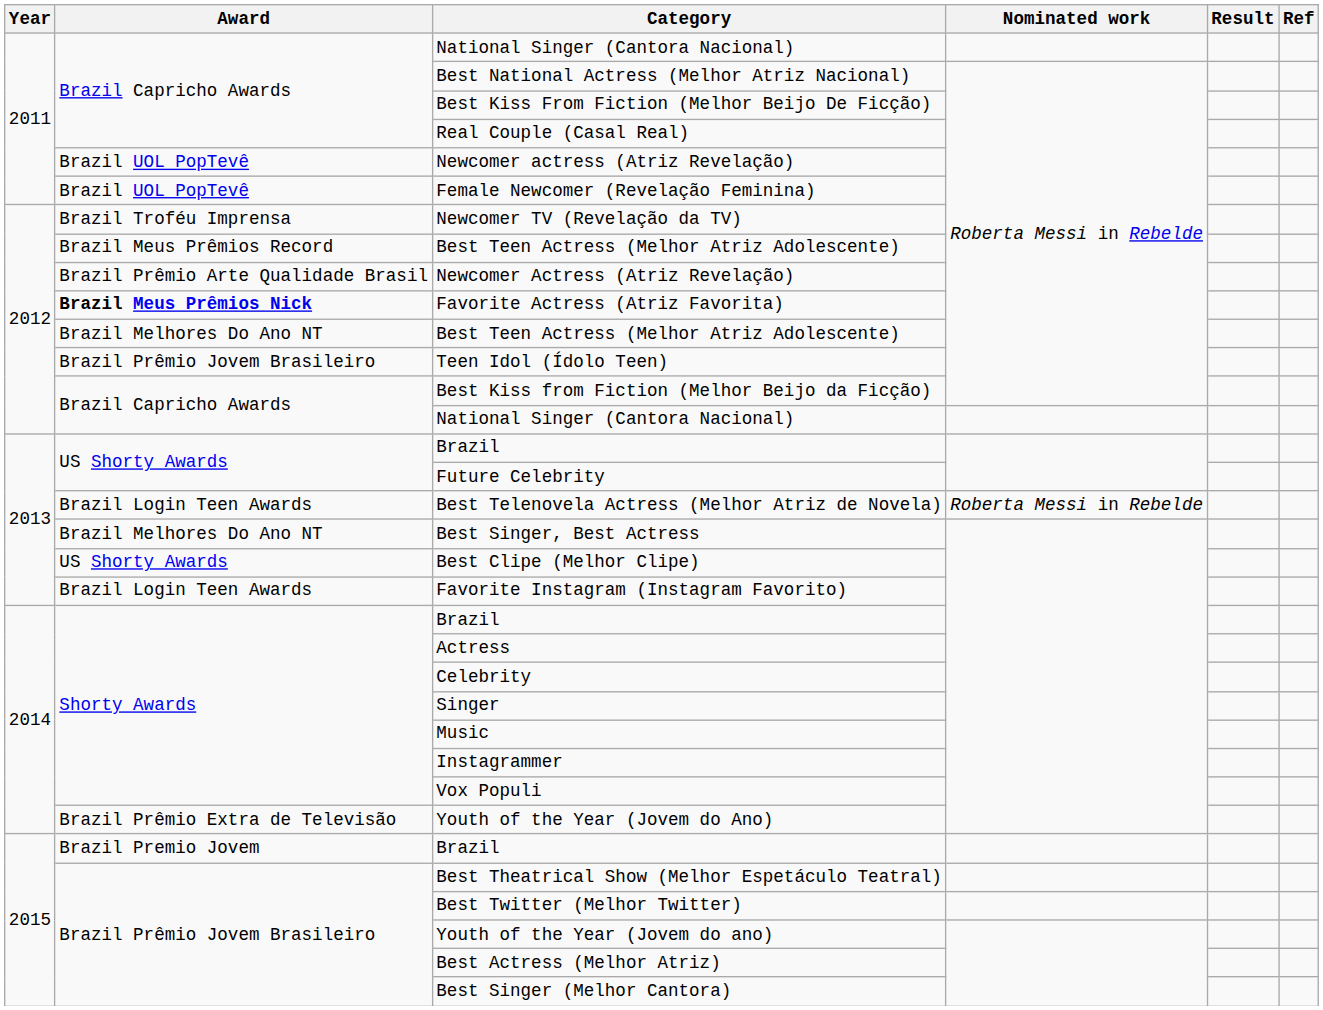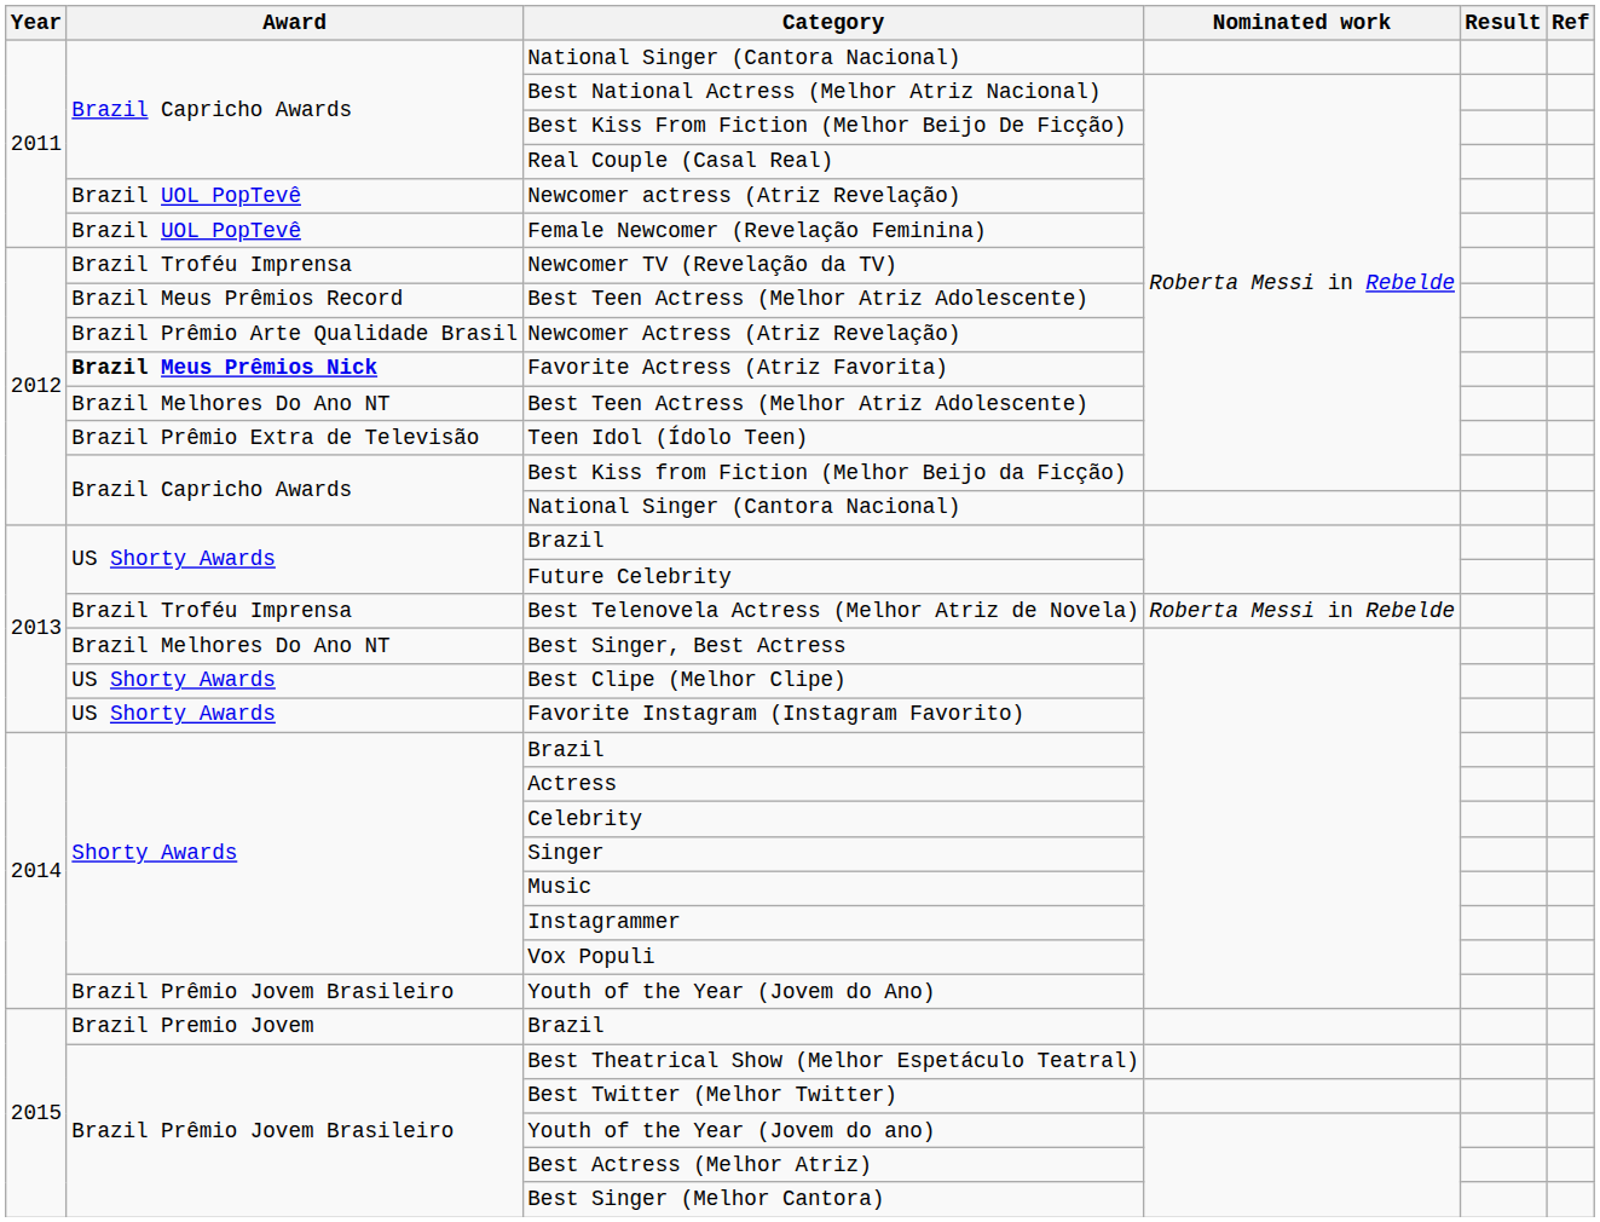Teen Idol (Ídolo Teen) | Award: Brazil Prêmio Jovem Brasileiro -> Brazil Prêmio Extra de Televisão
Best Telenovela Actress (Melhor Atriz de Novela) | Award: Brazil Login Teen Awards -> Brazil Troféu Imprensa
Favorite Instagram (Instagram Favorito) | Award: Brazil Login Teen Awards -> US Shorty Awards
Youth of the Year (Jovem do Ano) | Award: Brazil Prêmio Extra de Televisão -> Brazil Prêmio Jovem Brasileiro
